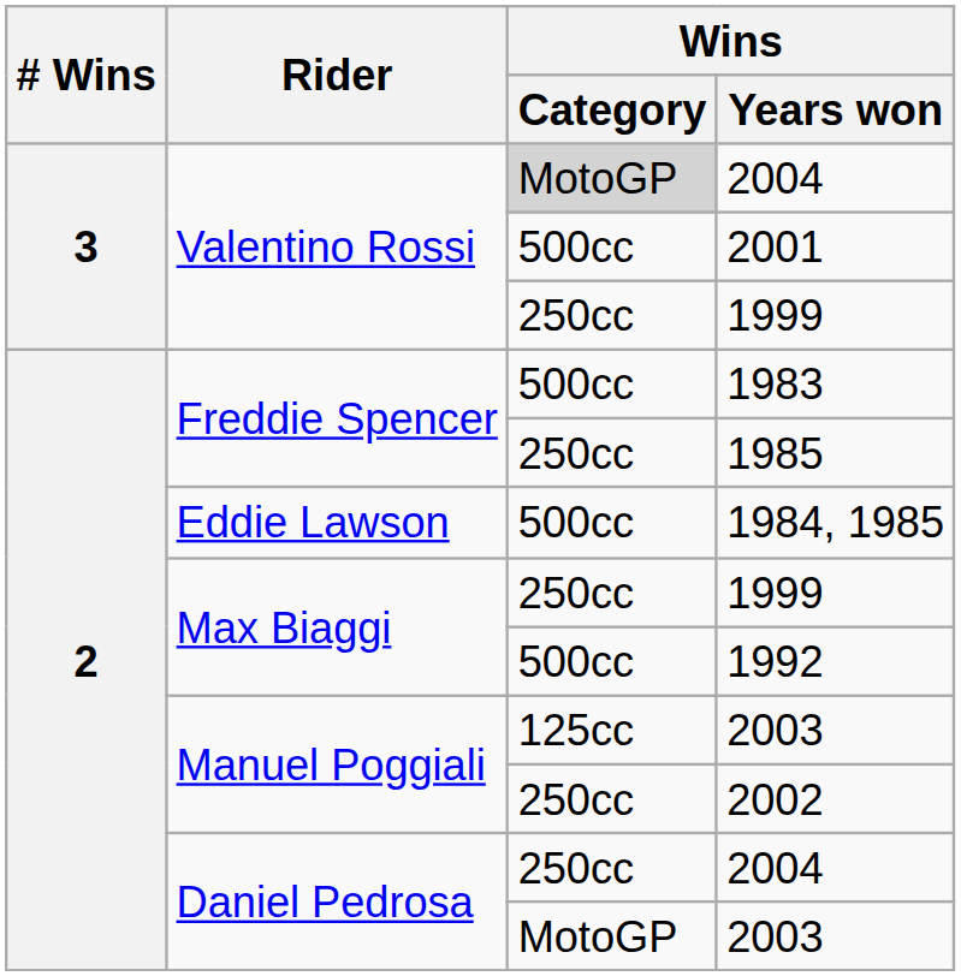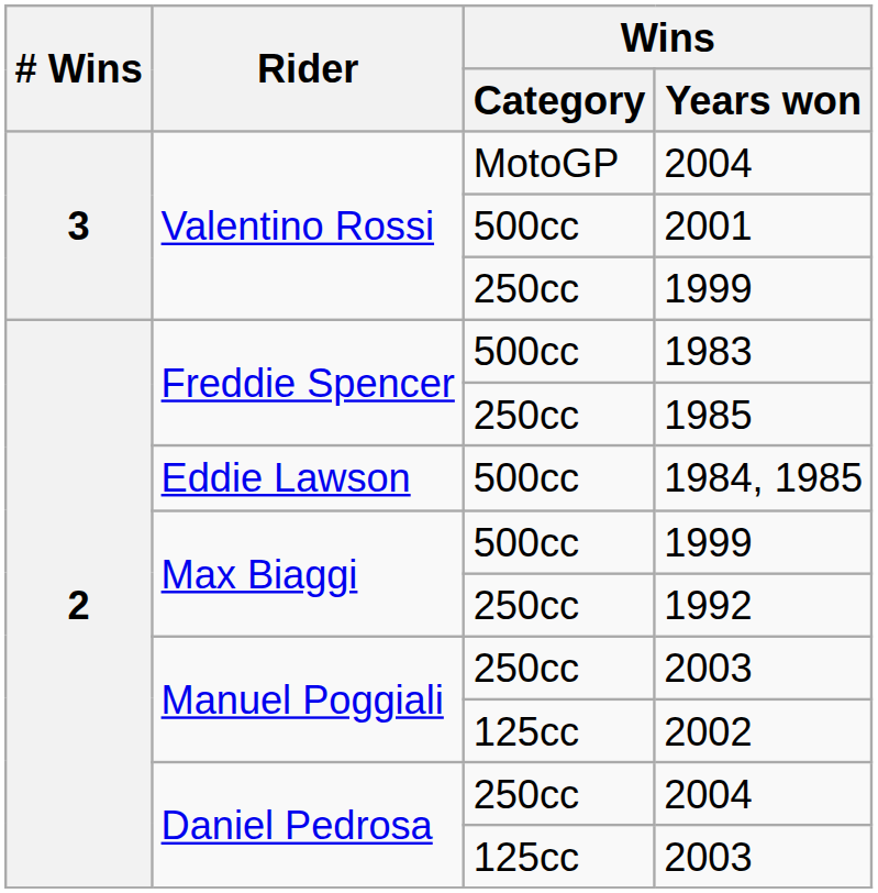Valentino Rossi / 2004 | Wins / Category: lightgrey background -> no background
Max Biaggi / 1999 | Wins / Category: 250cc -> 500cc
1992 | Wins / Category: 500cc -> 250cc
Manuel Poggiali / 2003 | Wins / Category: 125cc -> 250cc
2002 | Wins / Category: 250cc -> 125cc
Daniel Pedrosa / 2003 | Wins / Category: MotoGP -> 125cc
